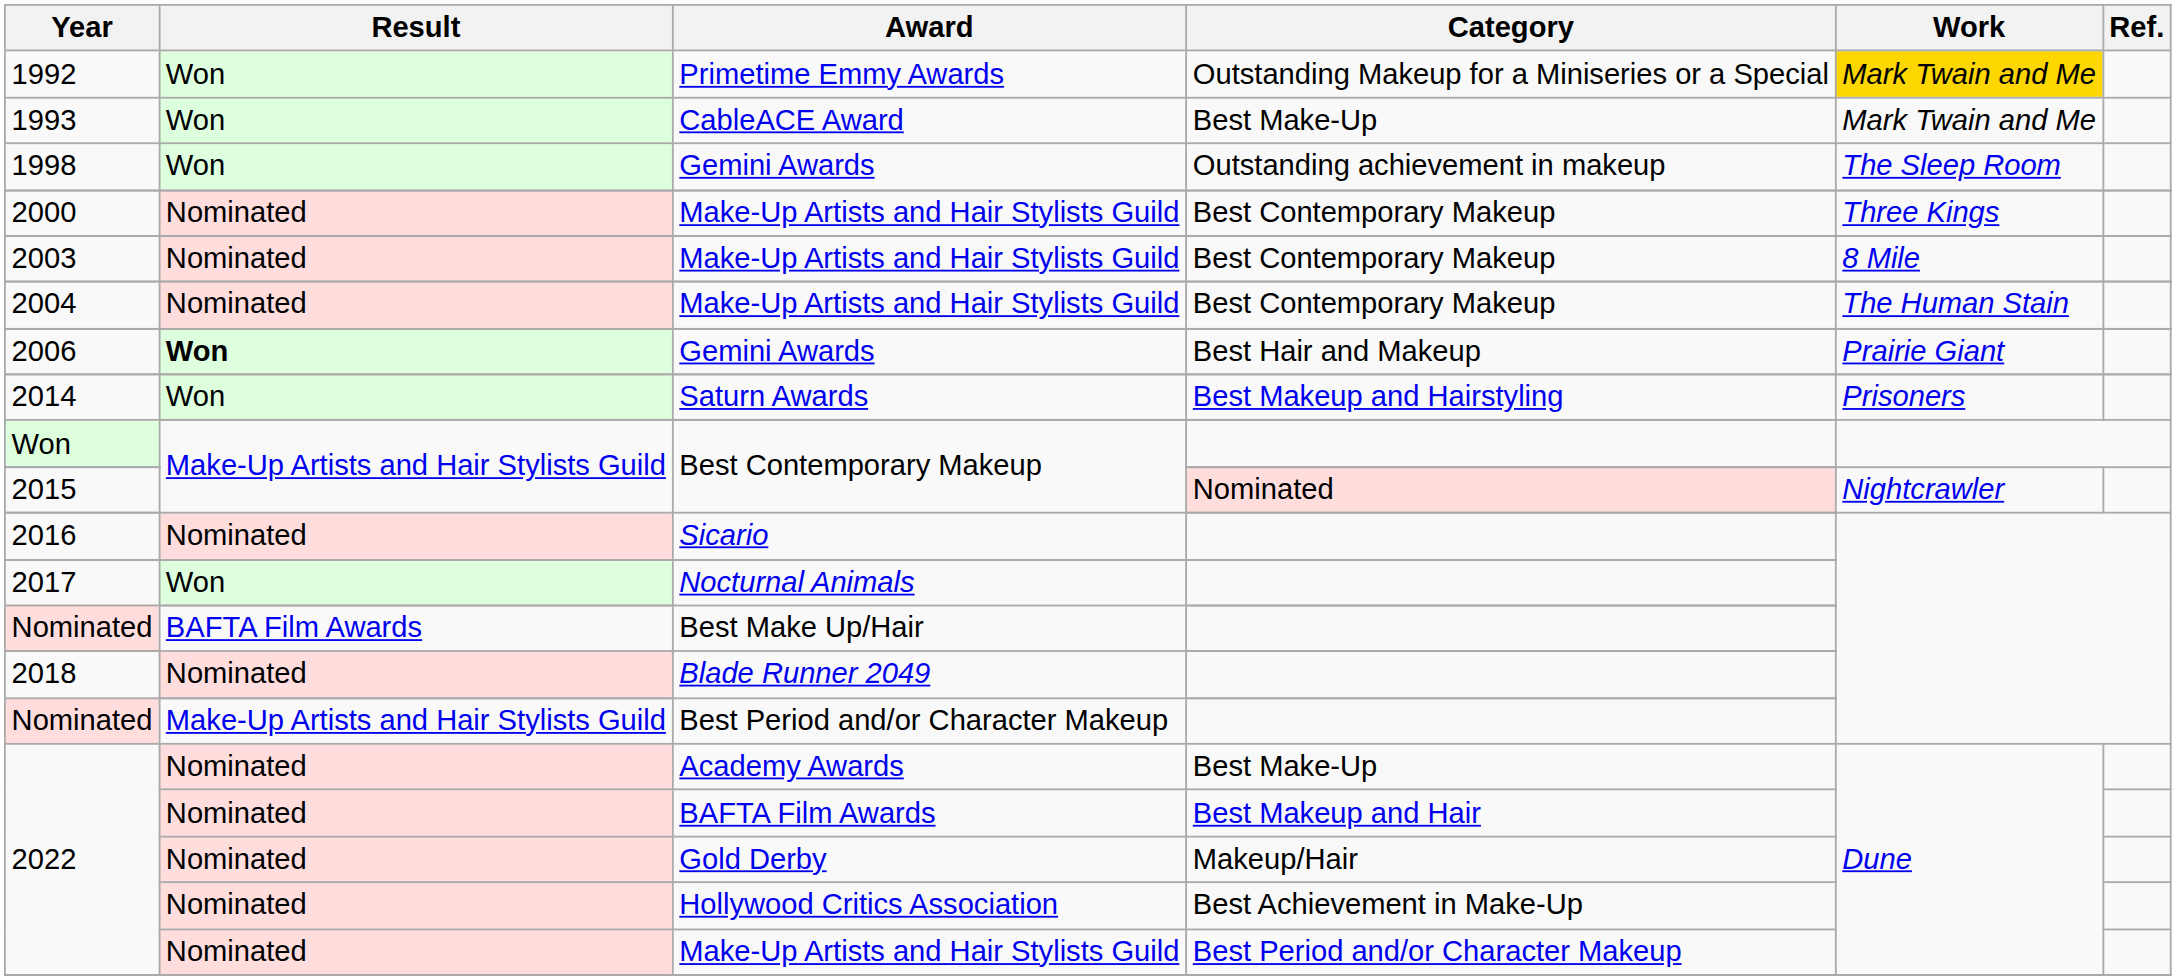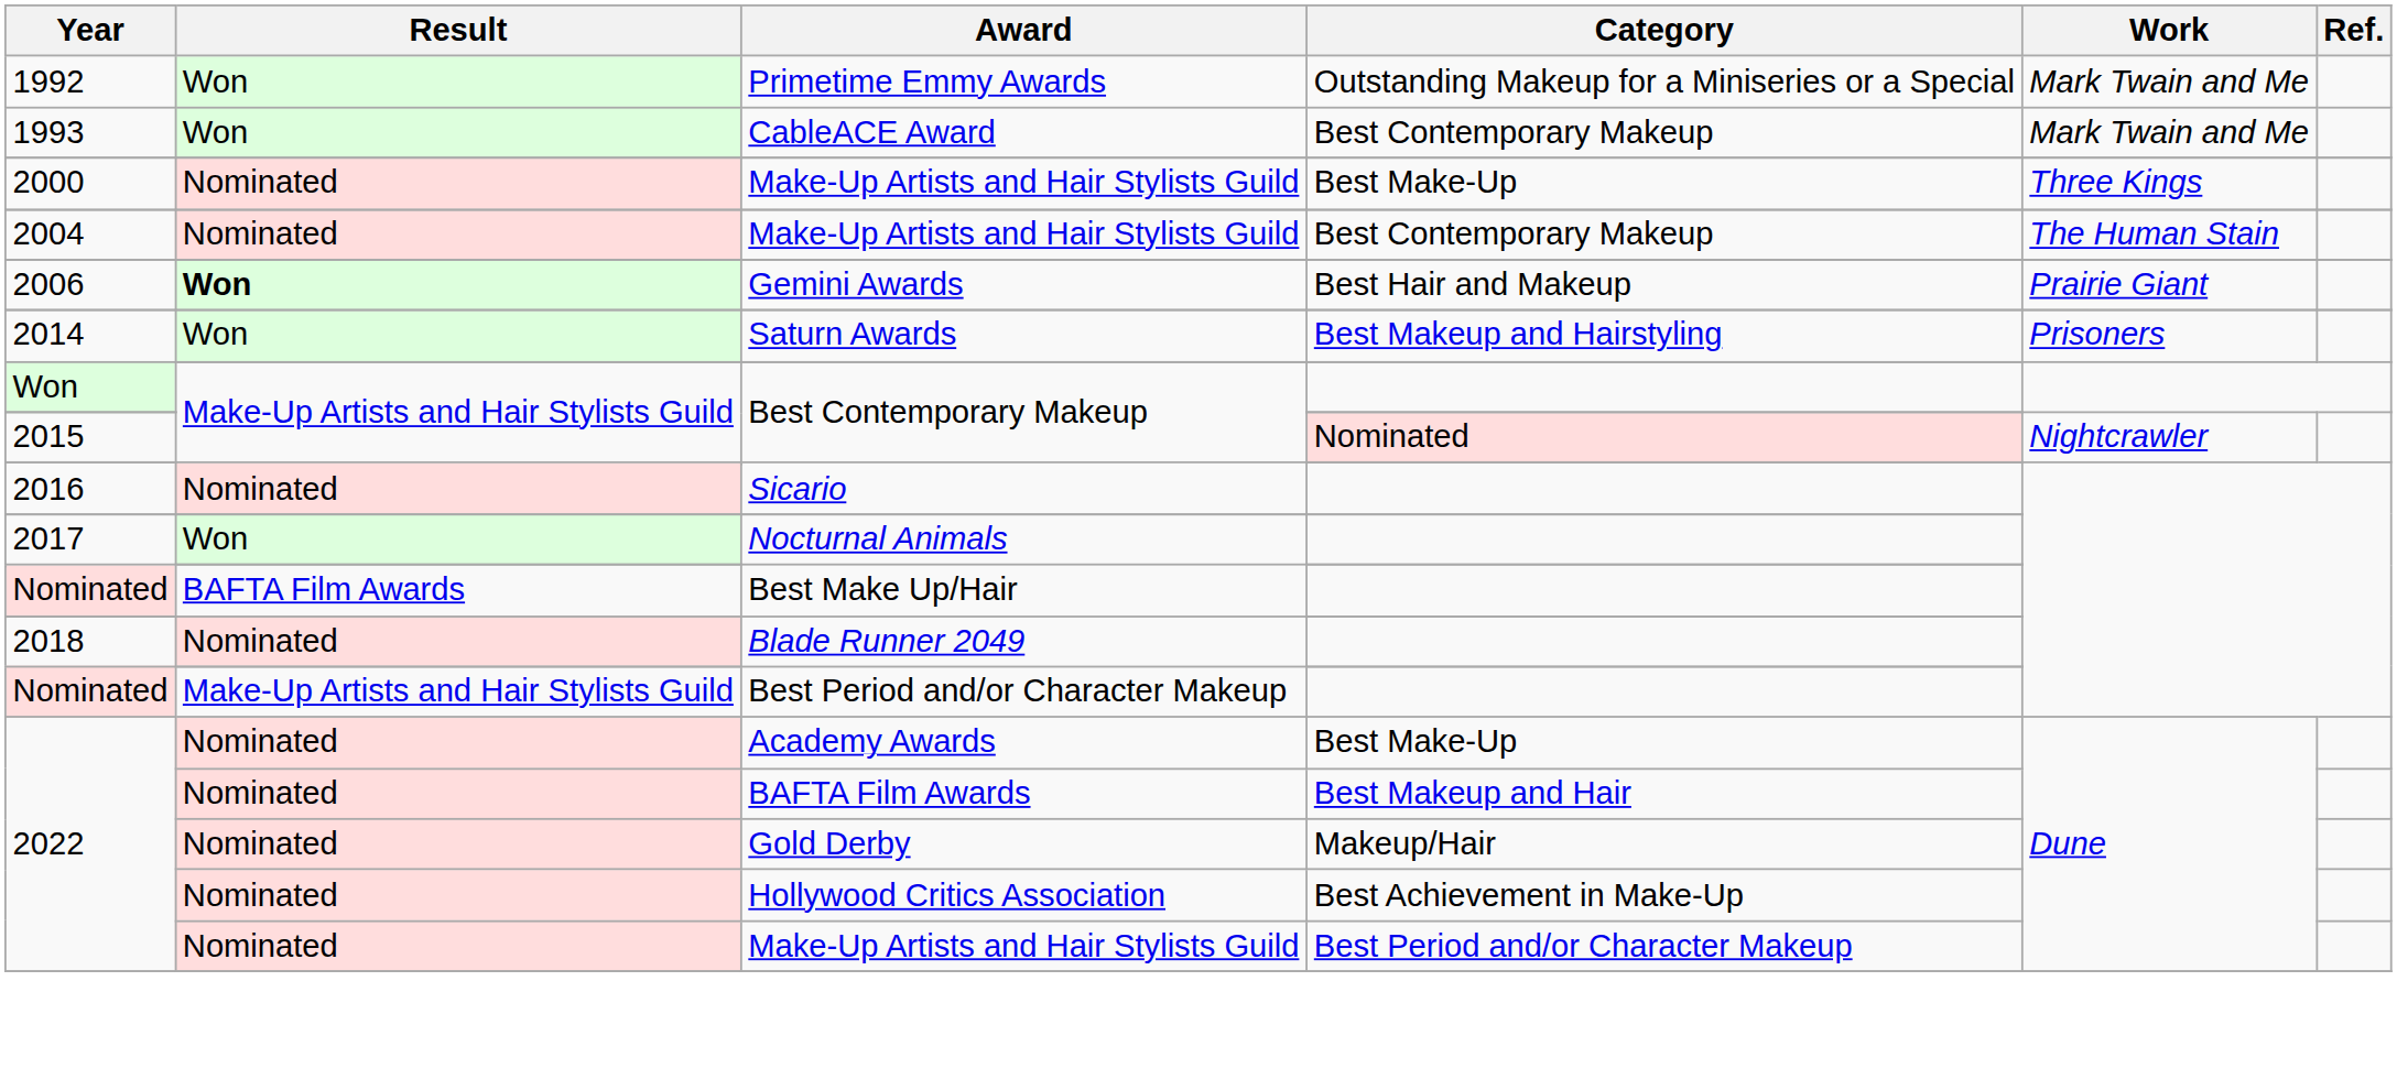1992 | Work: gold background -> no background
1993 | Category: Best Make-Up -> Best Contemporary Makeup
- row: 1998 | Won | Gemini Awards | Outstanding achievement in makeup | The Sleep Room
2000 | Category: Best Contemporary Makeup -> Best Make-Up
- row: 2003 | Nominated | Make-Up Artists and Hair Stylists Guild | Best Contemporary Makeup | 8 Mile
